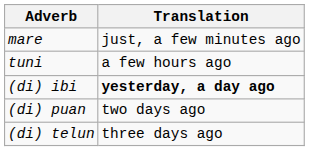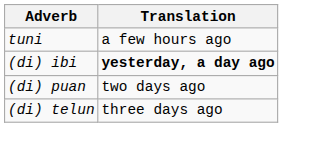- row: mare | just, a few minutes ago
